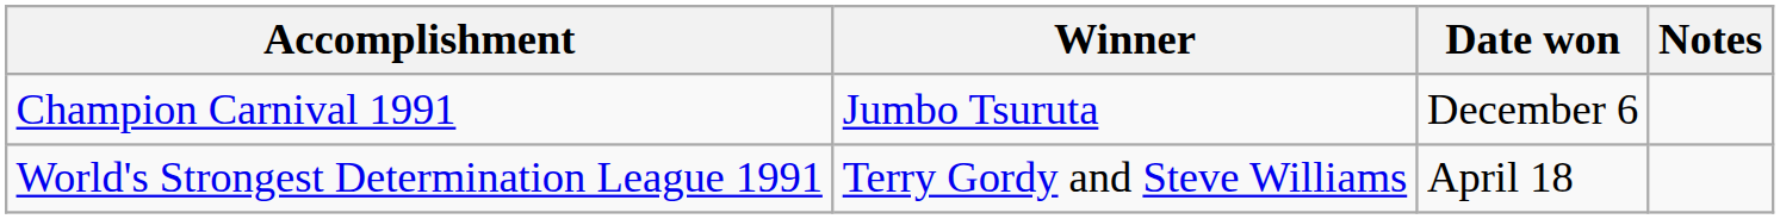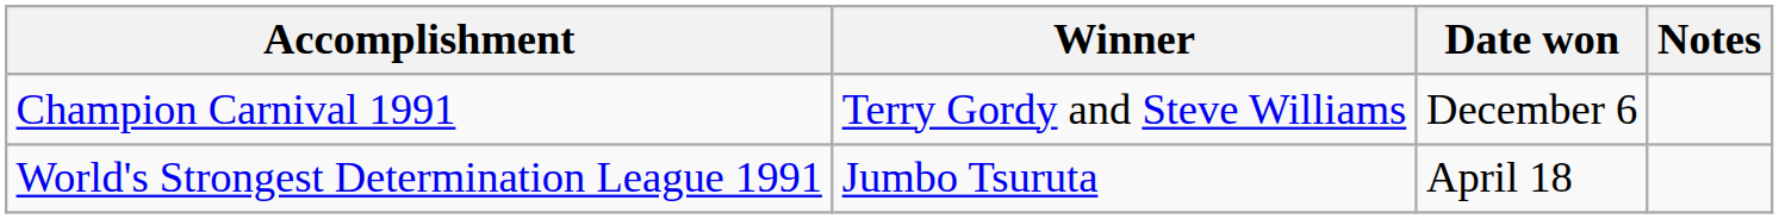Champion Carnival 1991 | Winner: Jumbo Tsuruta -> Terry Gordy and Steve Williams
World's Strongest Determination League 1991 | Winner: Terry Gordy and Steve Williams -> Jumbo Tsuruta
